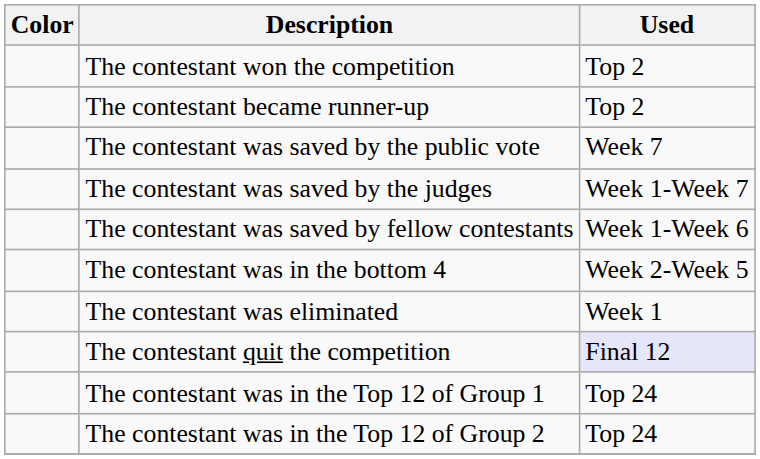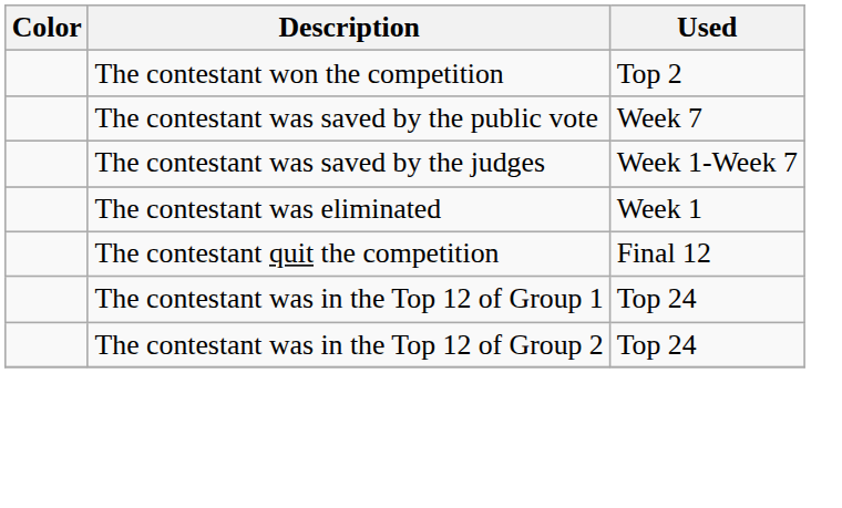- row: The contestant became runner-up | Top 2
- row: The contestant was saved by fellow contestants | Week 1-Week 6
- row: The contestant was in the bottom 4 | Week 2-Week 5
The contestant quit the competition | Used: lavender background -> no background
